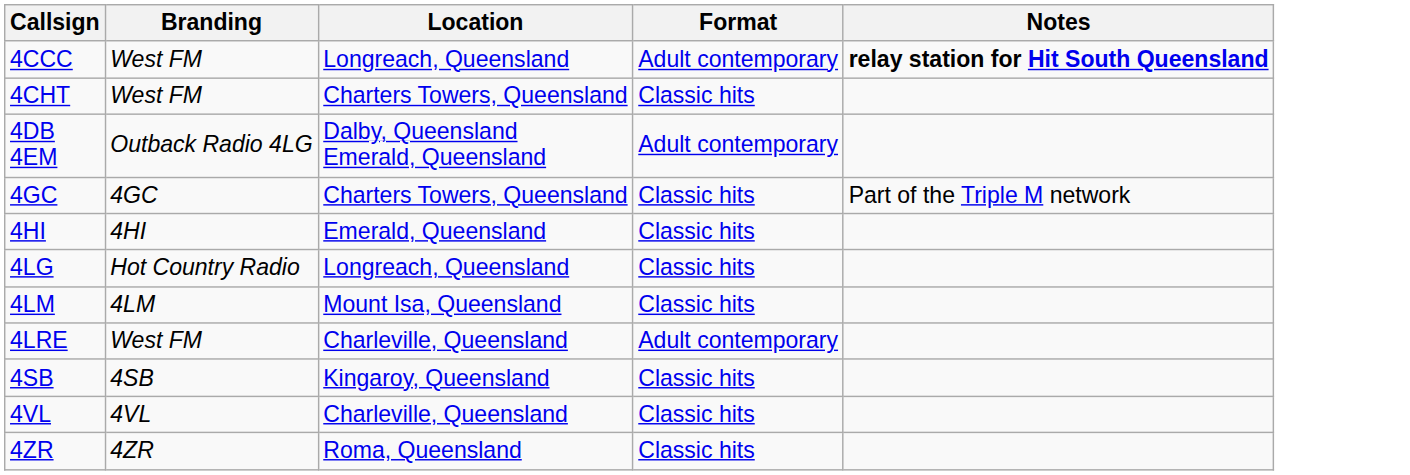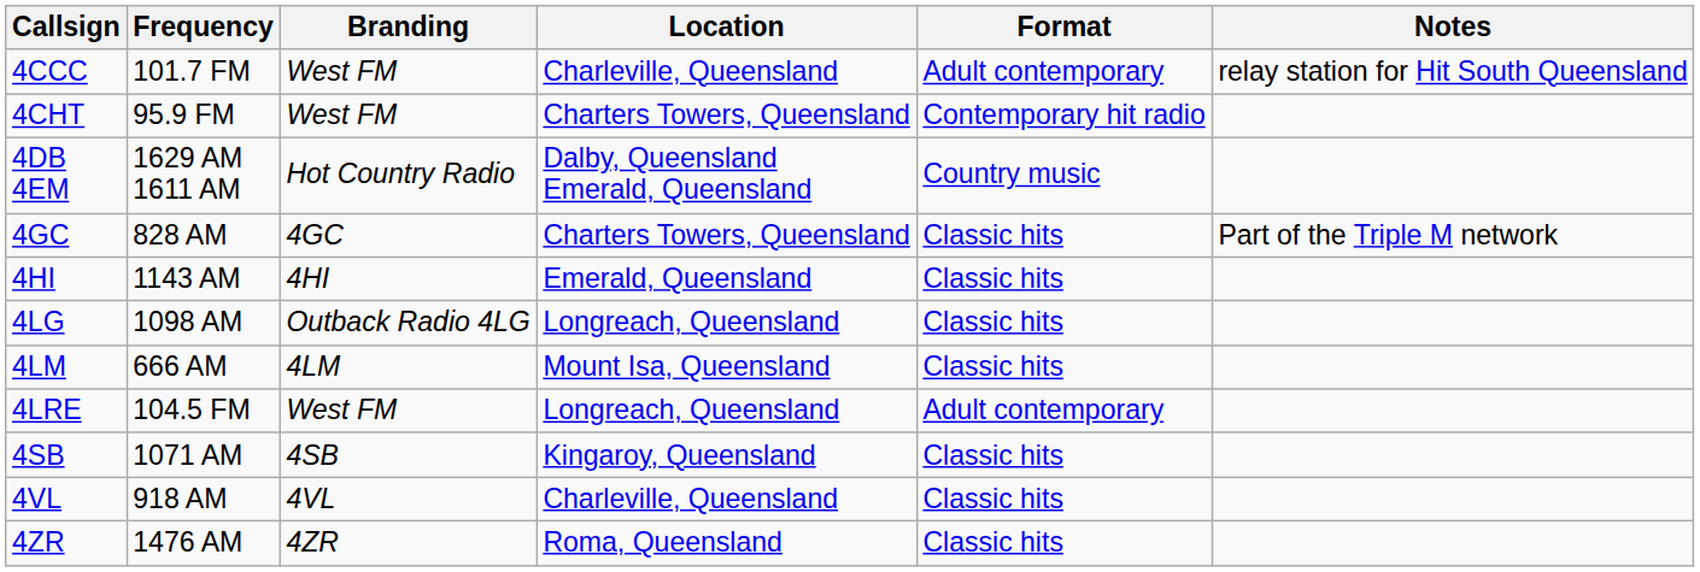+ column: Frequency | 101.7 FM | 95.9 FM | 1629 AM 1611 AM | 828 AM | 1143 AM | 1098 AM | 666 AM | 104.5 FM | 1071 AM | 918 AM | 1476 AM
4CCC | Location: Longreach, Queensland -> Charleville, Queensland
4CCC | Notes: bold -> normal
4CHT | Format: Classic hits -> Contemporary hit radio
4DB 4EM | Branding: Outback Radio 4LG -> Hot Country Radio
4DB 4EM | Format: Adult contemporary -> Country music
4LG | Branding: Hot Country Radio -> Outback Radio 4LG
4LRE | Location: Charleville, Queensland -> Longreach, Queensland
